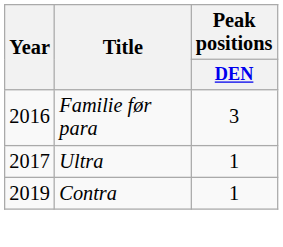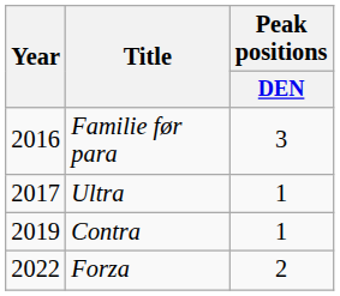+ row: 2022 | Forza | 2
